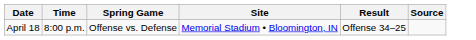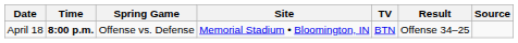+ column: TV | BTN
April 18 | Time: normal -> bold
